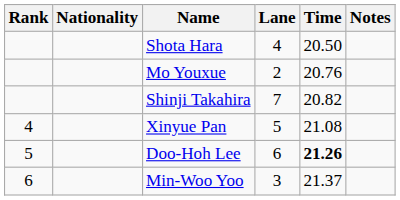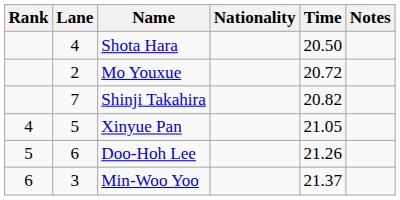columns swapped: Lane <-> Nationality
Mo Youxue | Time: 20.76 -> 20.72
Xinyue Pan | Time: 21.08 -> 21.05
Doo-Hoh Lee | Time: bold -> normal
